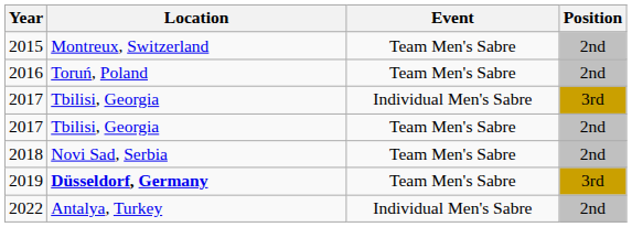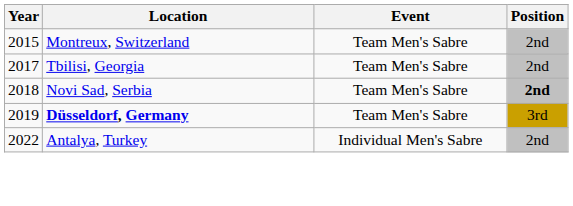- row: 2016 | Toruń, Poland | Team Men's Sabre | 2nd
- row: 2017 | Tbilisi, Georgia | Individual Men's Sabre | 3rd
2018 | Position: normal -> bold
